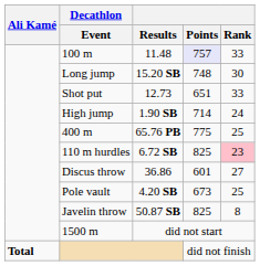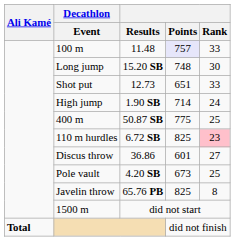400 m | Results: 65.76 PB -> 50.87 SB
Javelin throw | Results: 50.87 SB -> 65.76 PB
